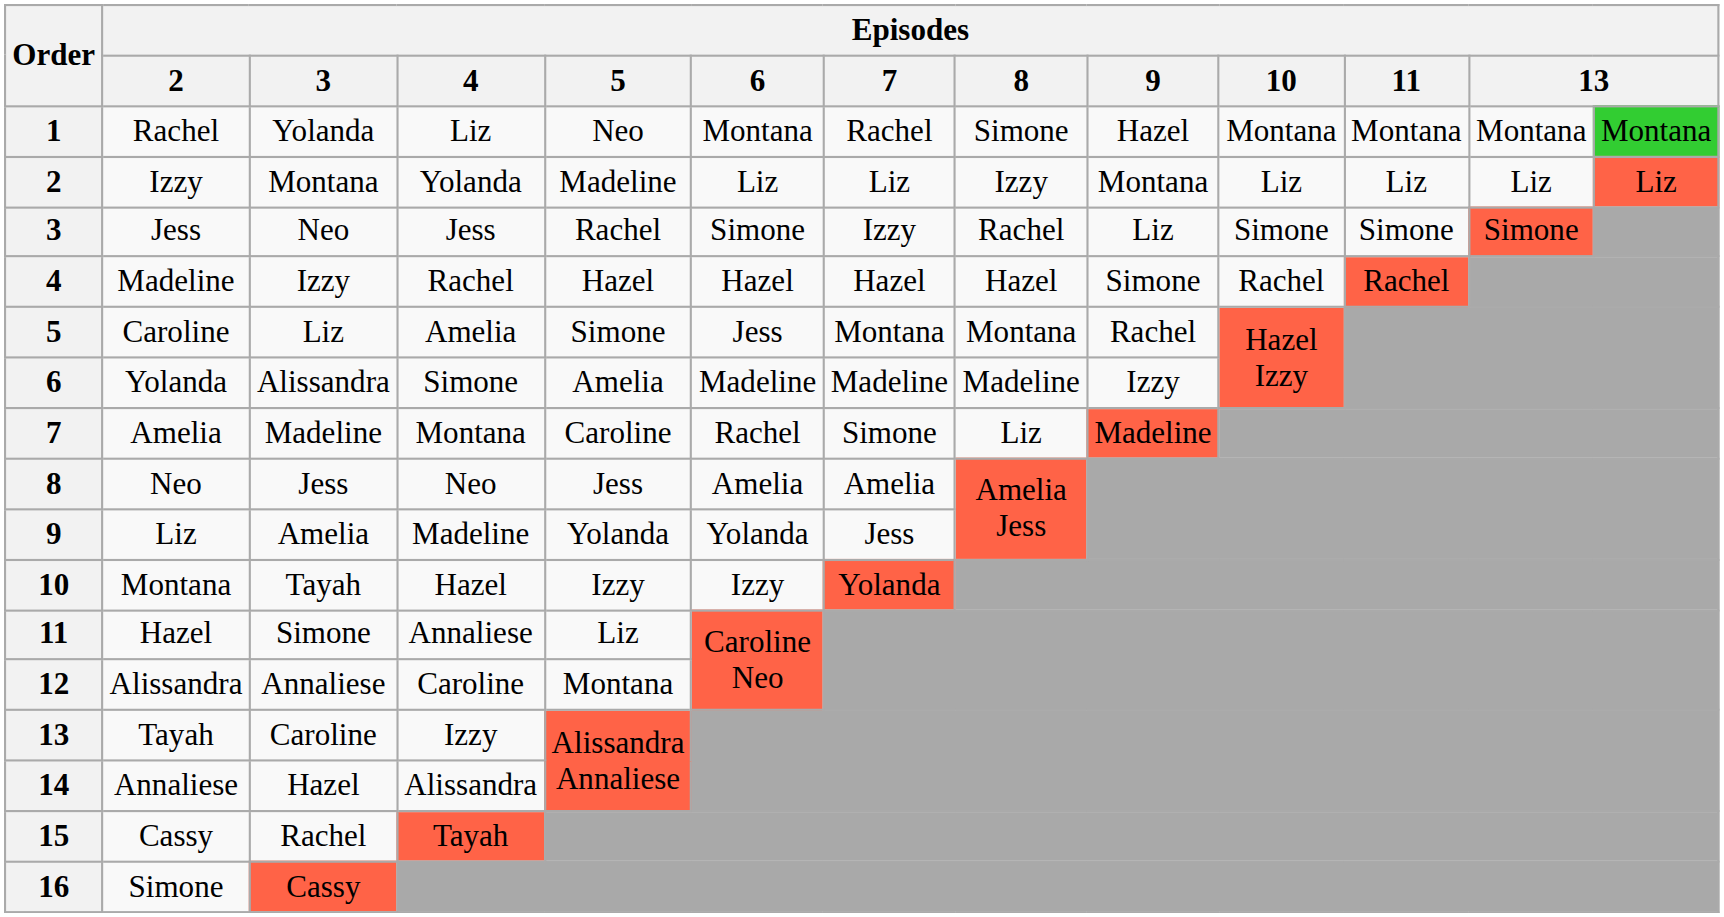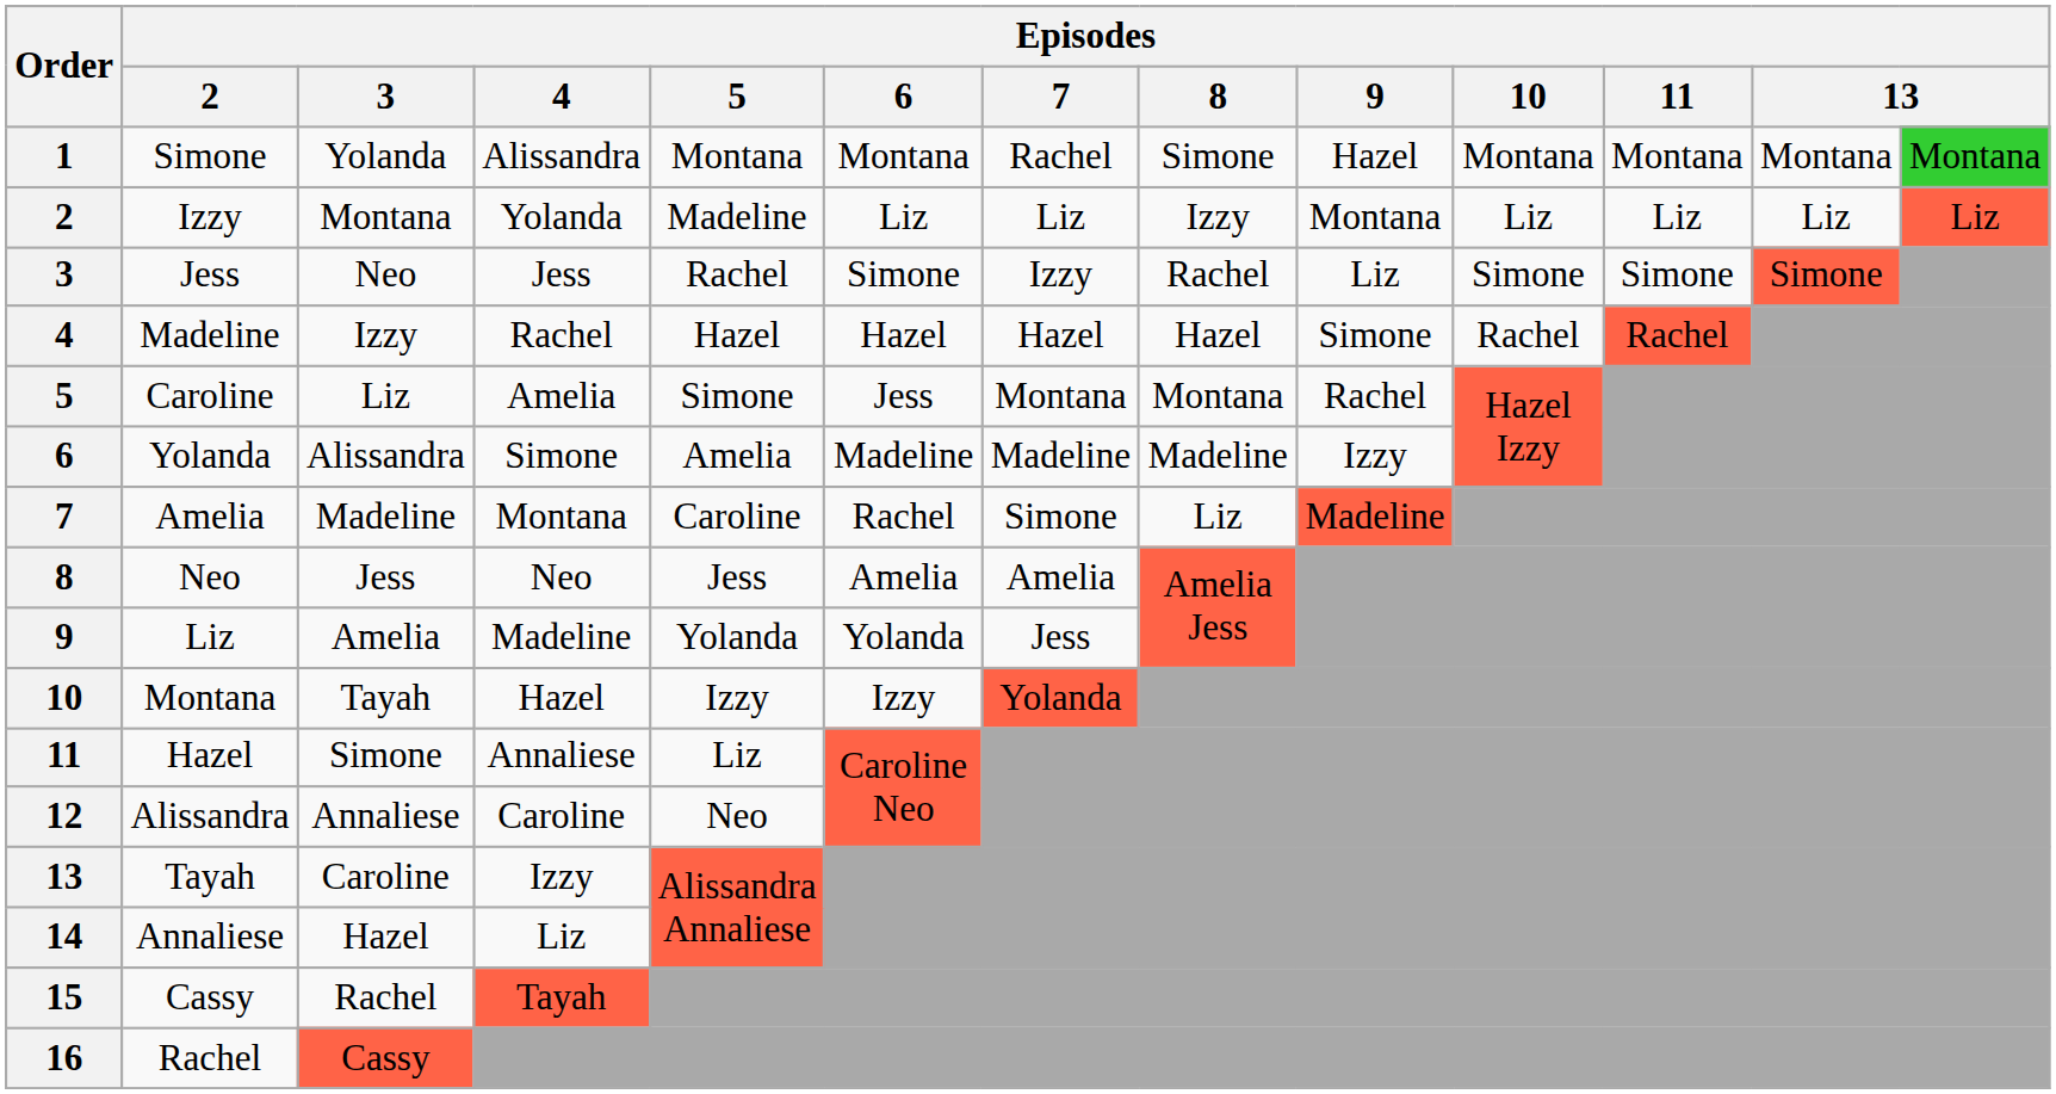1 | Episodes / 2: Rachel -> Simone
1 | Episodes / 4: Liz -> Alissandra
1 | Episodes / 5: Neo -> Montana
12 | Episodes / 5: Montana -> Neo
14 | Episodes / 4: Alissandra -> Liz
16 | Episodes / 2: Simone -> Rachel
